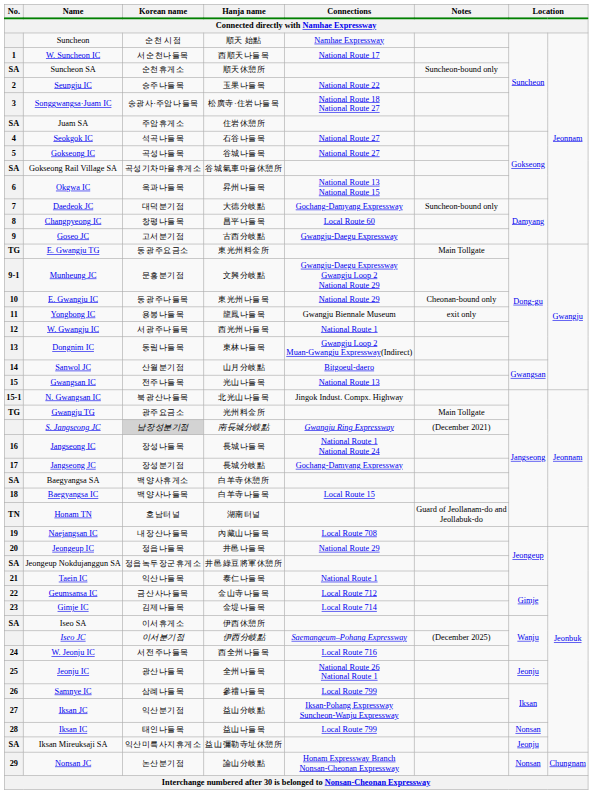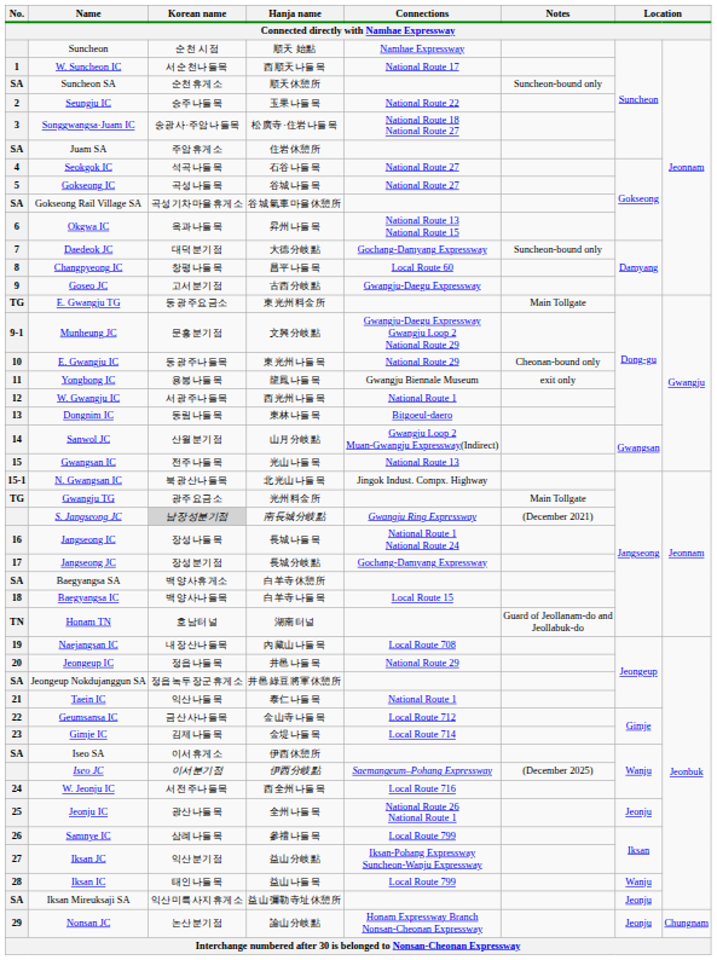Dongnim IC | Connections: Gwangju Loop 2 Muan-Gwangju Expressway(Indirect) -> Bitgoeul-daero
Sanwol JC | Connections: Bitgoeul-daero -> Gwangju Loop 2 Muan-Gwangju Expressway(Indirect)
Iksan IC | column 7: Nonsan -> Wanju
Nonsan JC | column 7: Nonsan -> Jeonju
